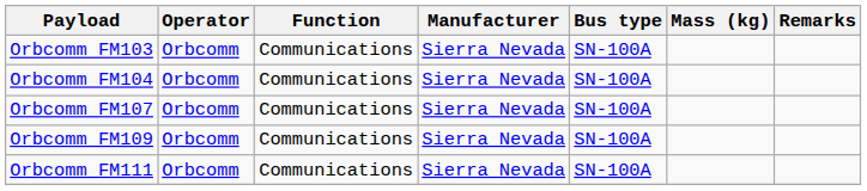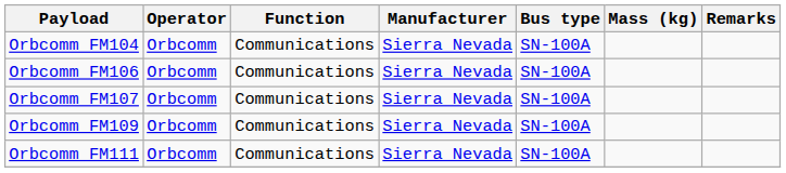- row: Orbcomm FM103 | Orbcomm | Communications | Sierra Nevada | SN-100A
+ row: Orbcomm FM106 | Orbcomm | Communications | Sierra Nevada | SN-100A
